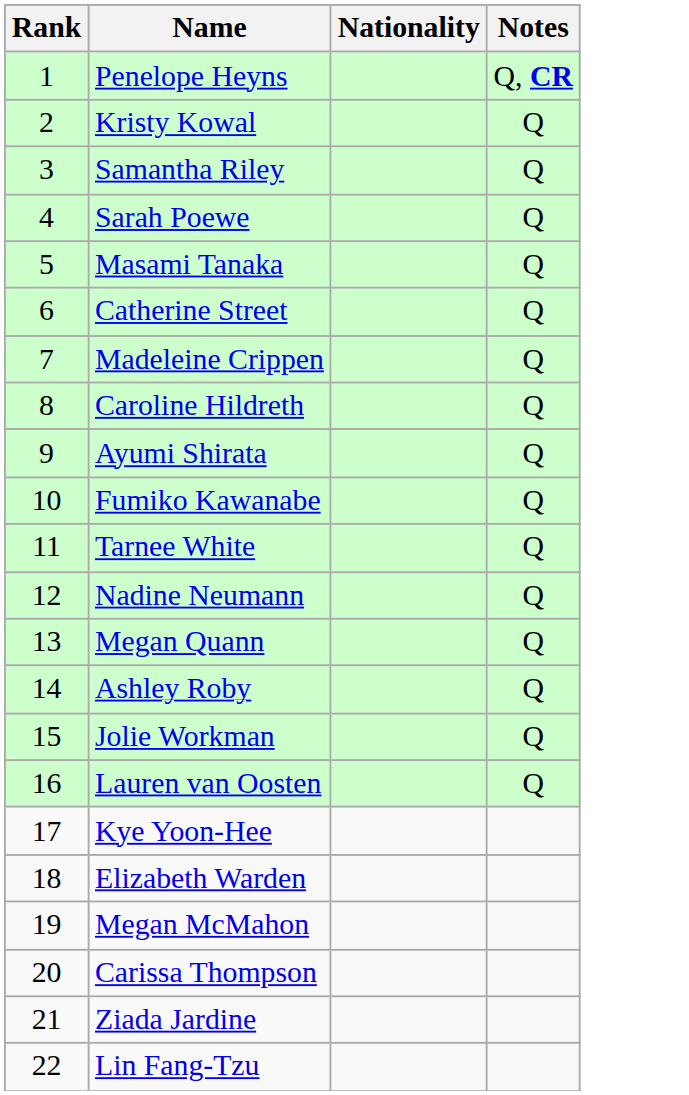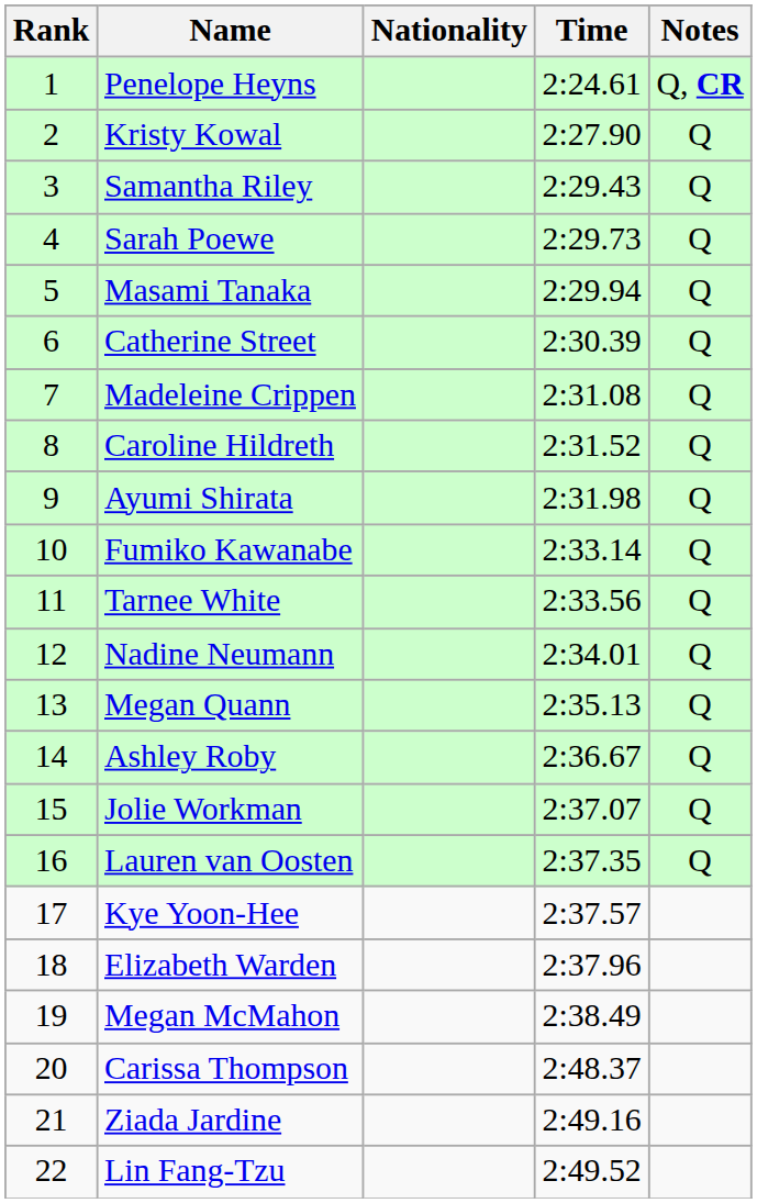+ column: Time | 2:24.61 | 2:27.90 | 2:29.43 | 2:29.73 | 2:29.94 | 2:30.39 | 2:31.08 | 2:31.52 | 2:31.98 | 2:33.14 | 2:33.56 | 2:34.01 | 2:35.13 | 2:36.67 | 2:37.07 | 2:37.35 | 2:37.57 | 2:37.96 | 2:38.49 | 2:48.37 | 2:49.16 | 2:49.52
